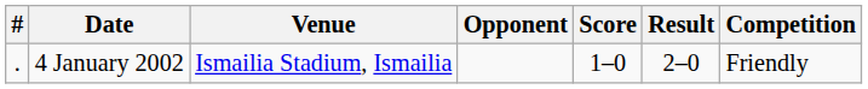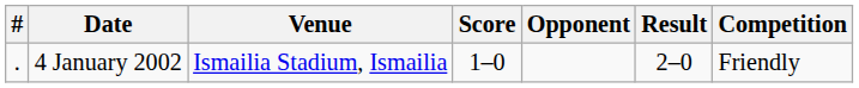columns swapped: Opponent <-> Score
